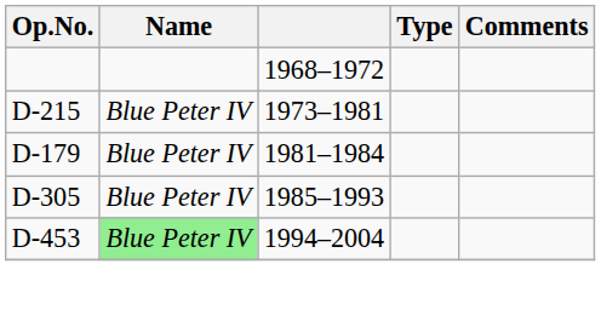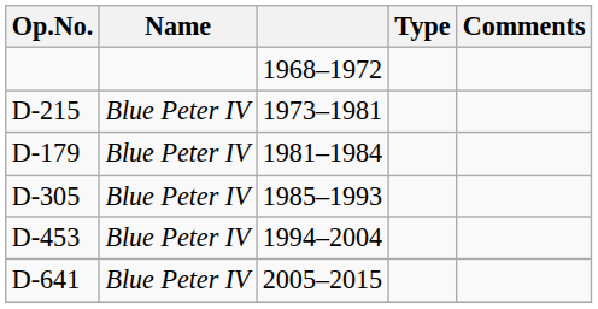D-453 | Name: lightgreen background -> no background
+ row: D-641 | Blue Peter IV | 2005–2015
